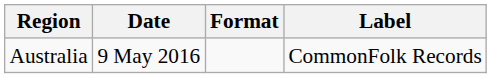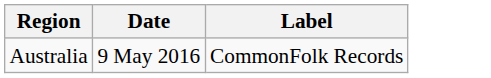- column: Format
